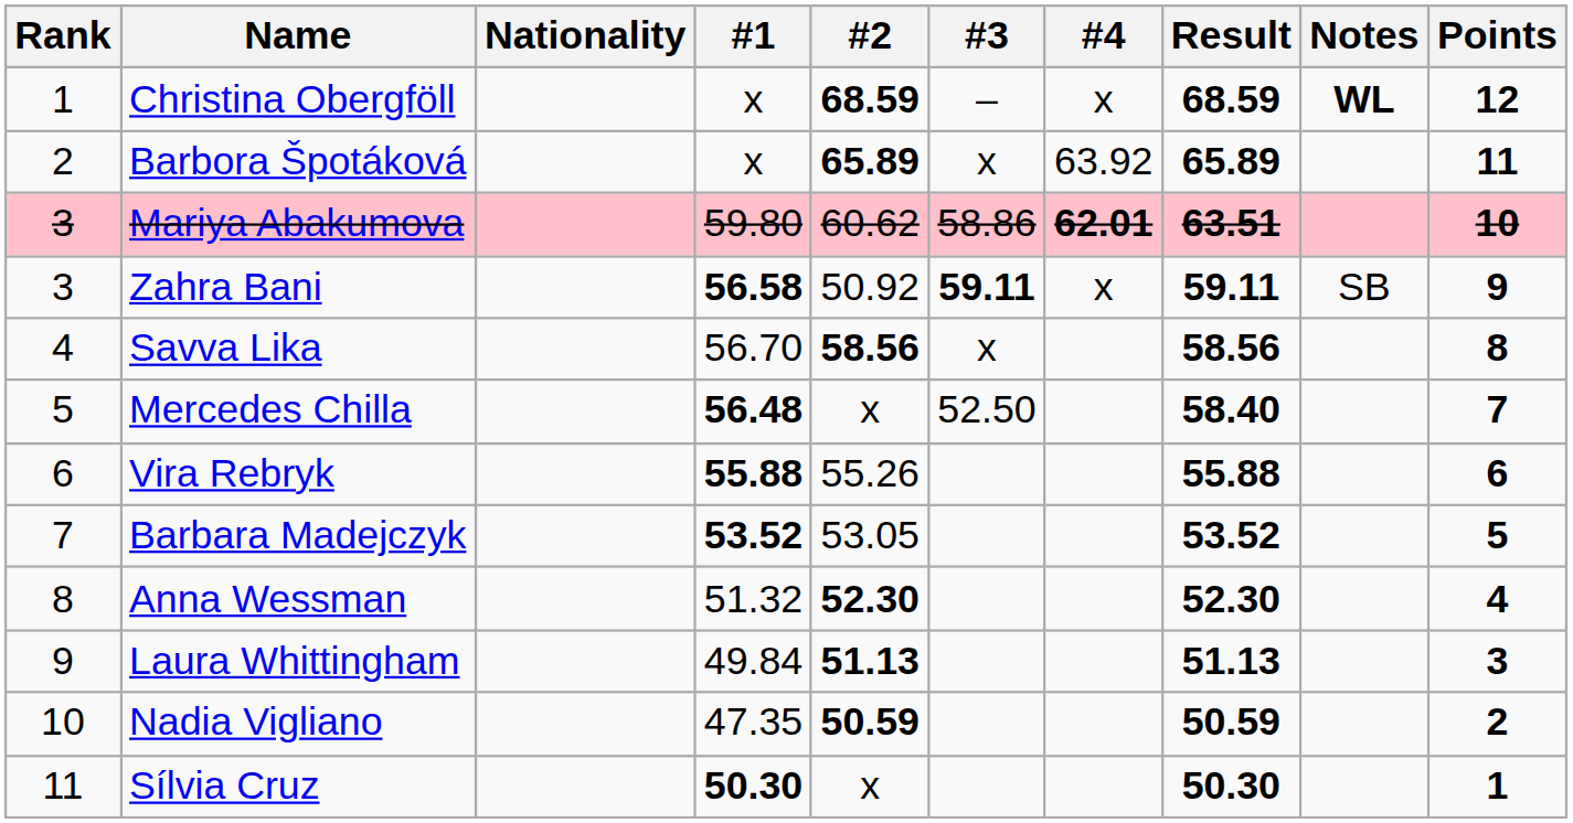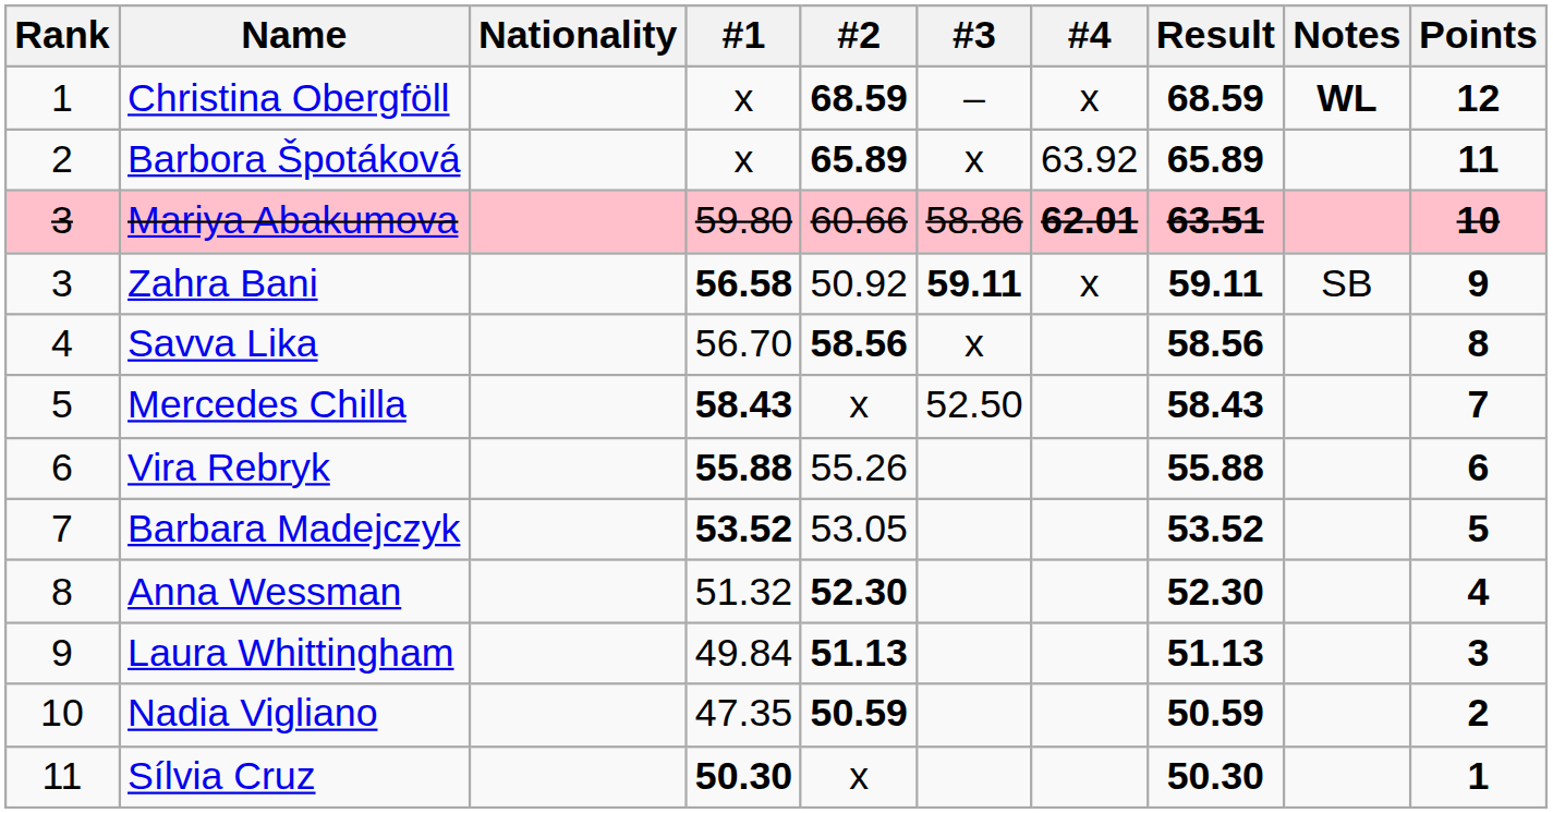Mariya Abakumova | #2: 60.62 -> 60.66
Mercedes Chilla | #1: 56.48 -> 58.43
Mercedes Chilla | Result: 58.40 -> 58.43
